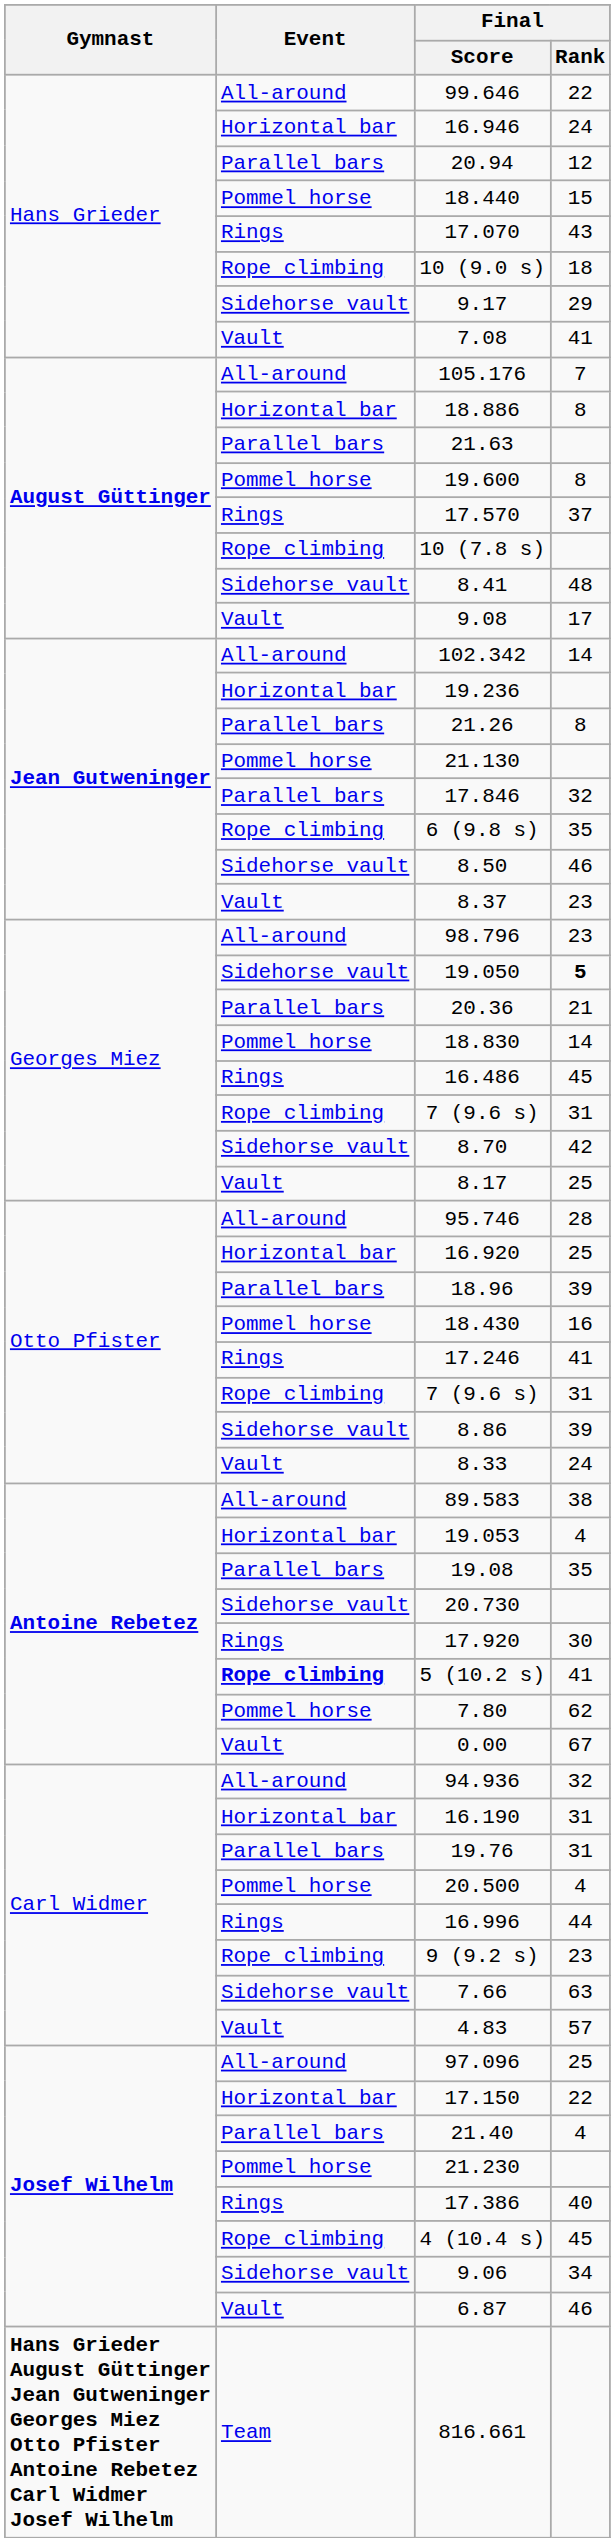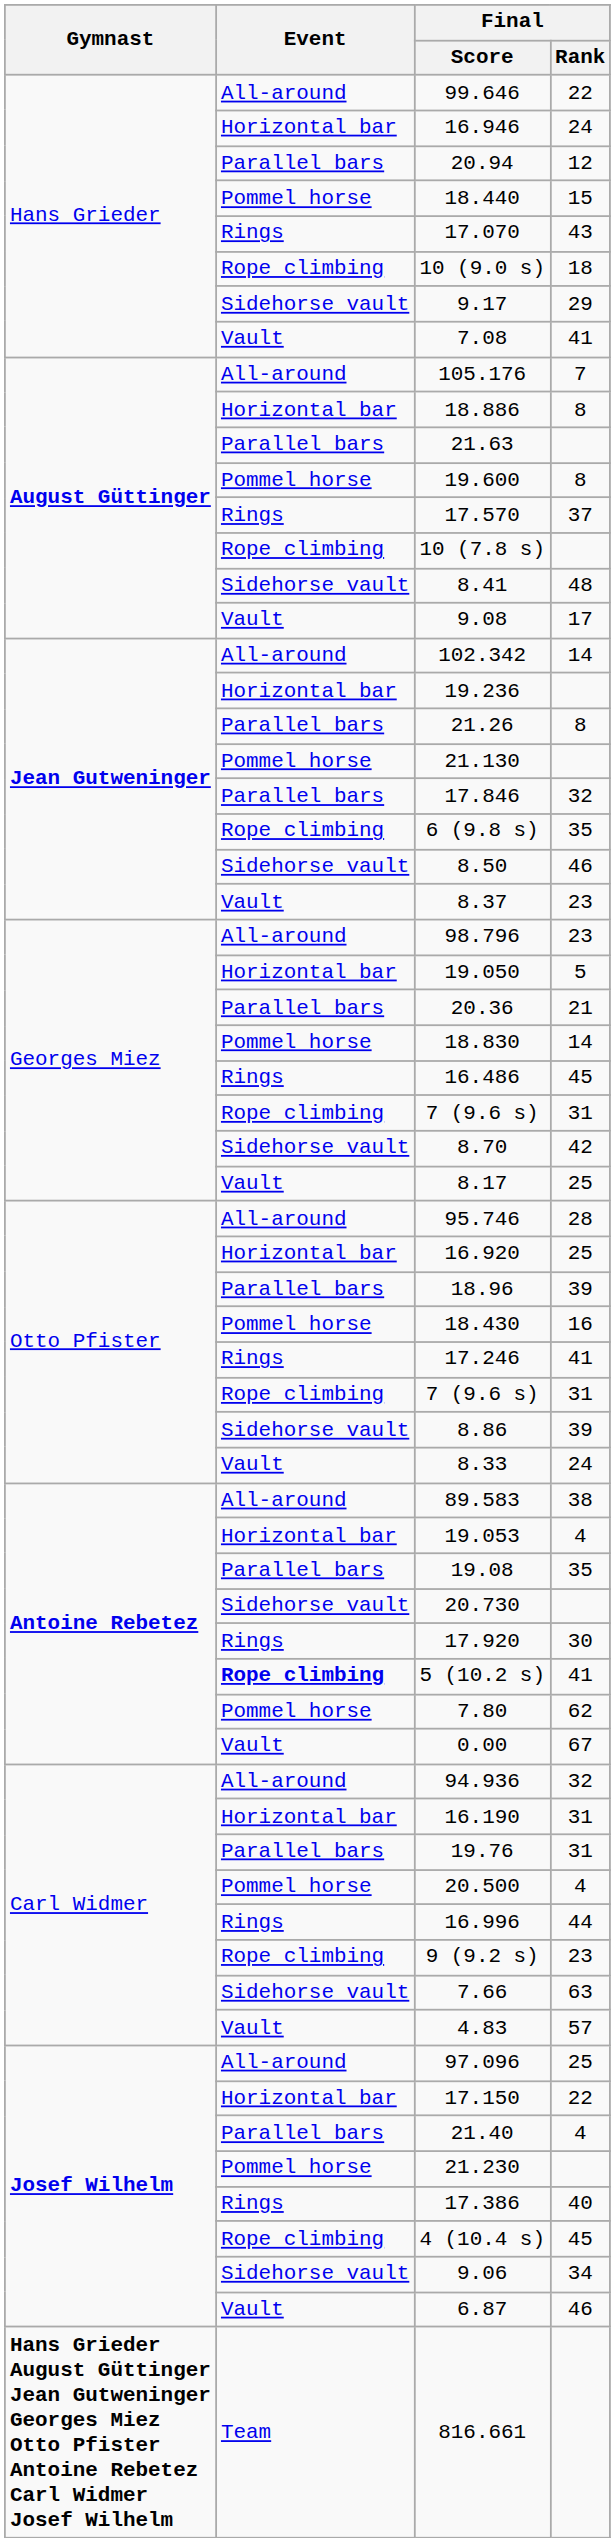19.050 | Event: Sidehorse vault -> Horizontal bar
19.050 | Final / Rank: bold -> normal
